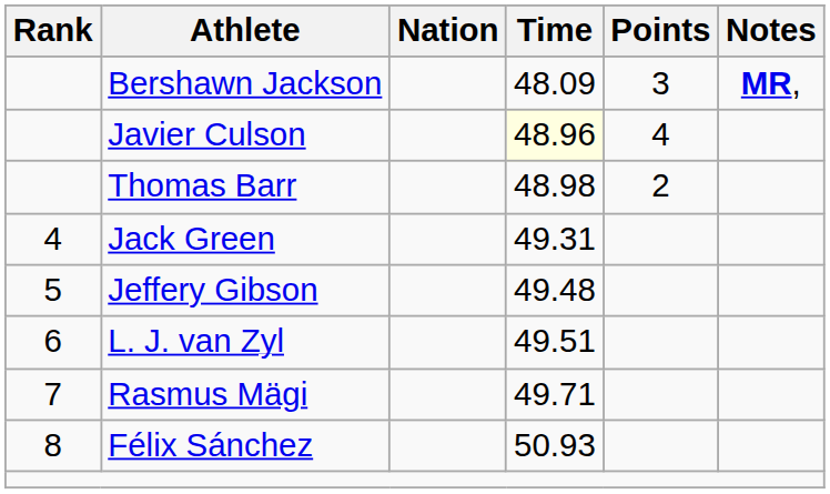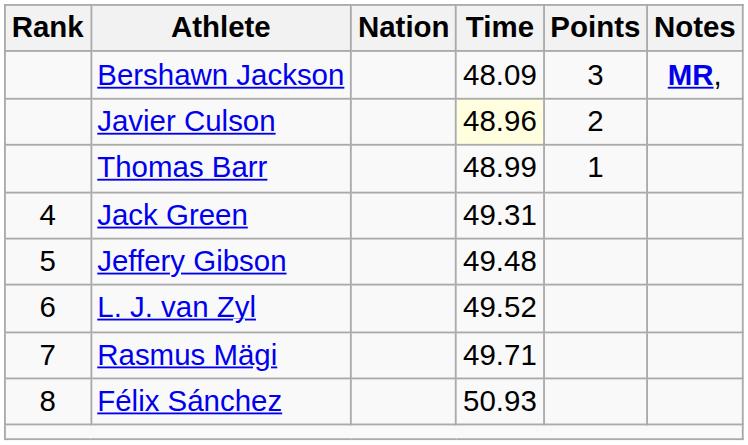Javier Culson | Points: 4 -> 2
Thomas Barr | Time: 48.98 -> 48.99
Thomas Barr | Points: 2 -> 1
L. J. van Zyl | Time: 49.51 -> 49.52
